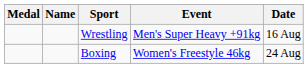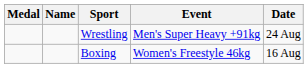Wrestling | Date: 16 Aug -> 24 Aug
Boxing | Date: 24 Aug -> 16 Aug
